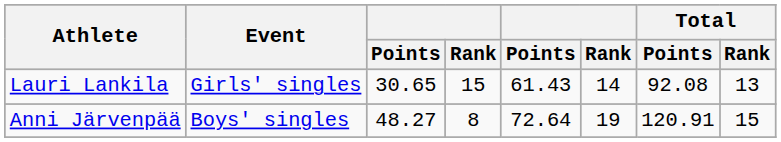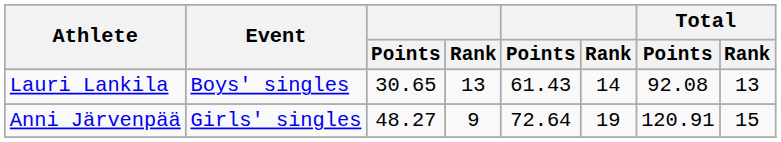Lauri Lankila | Event: Girls' singles -> Boys' singles
Lauri Lankila | column 4: 15 -> 13
Anni Järvenpää | Event: Boys' singles -> Girls' singles
Anni Järvenpää | column 4: 8 -> 9
